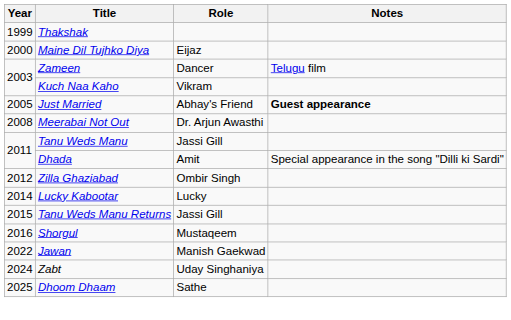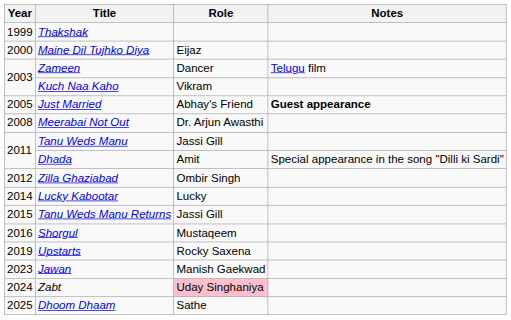+ row: 2019 | Upstarts | Rocky Saxena
Jawan | Year: 2022 -> 2023
Zabt | Role: no background -> pink background
